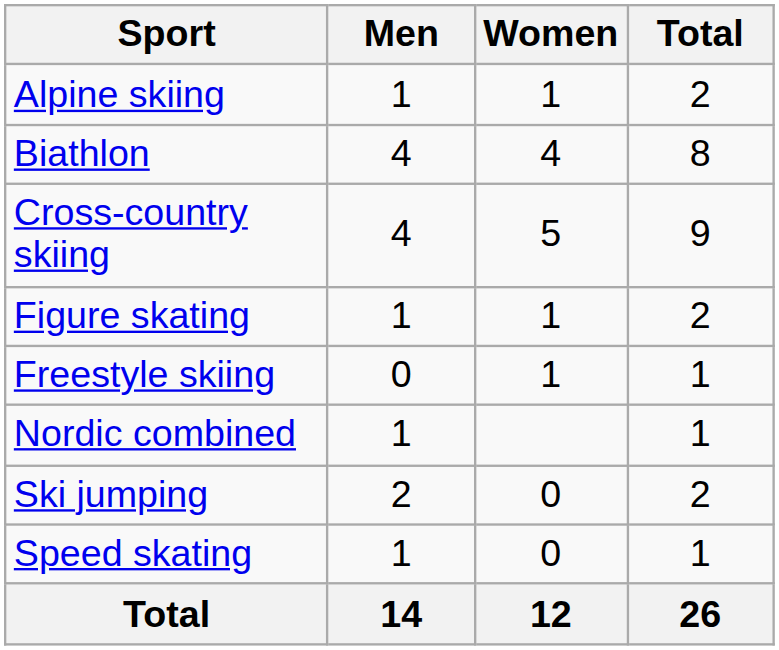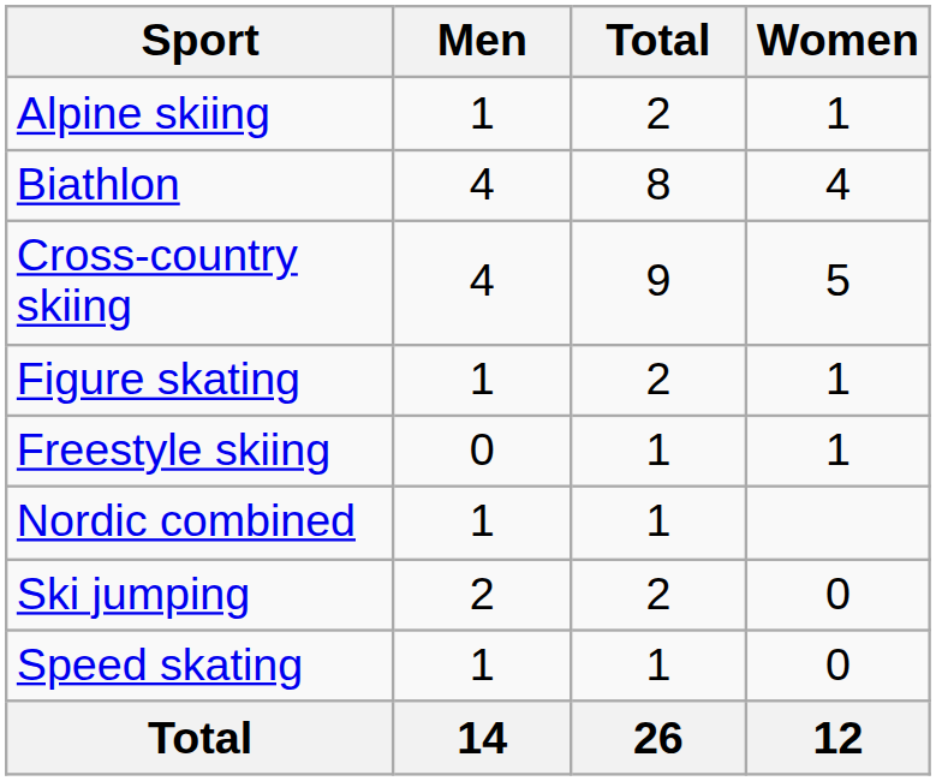columns swapped: Women <-> Total
